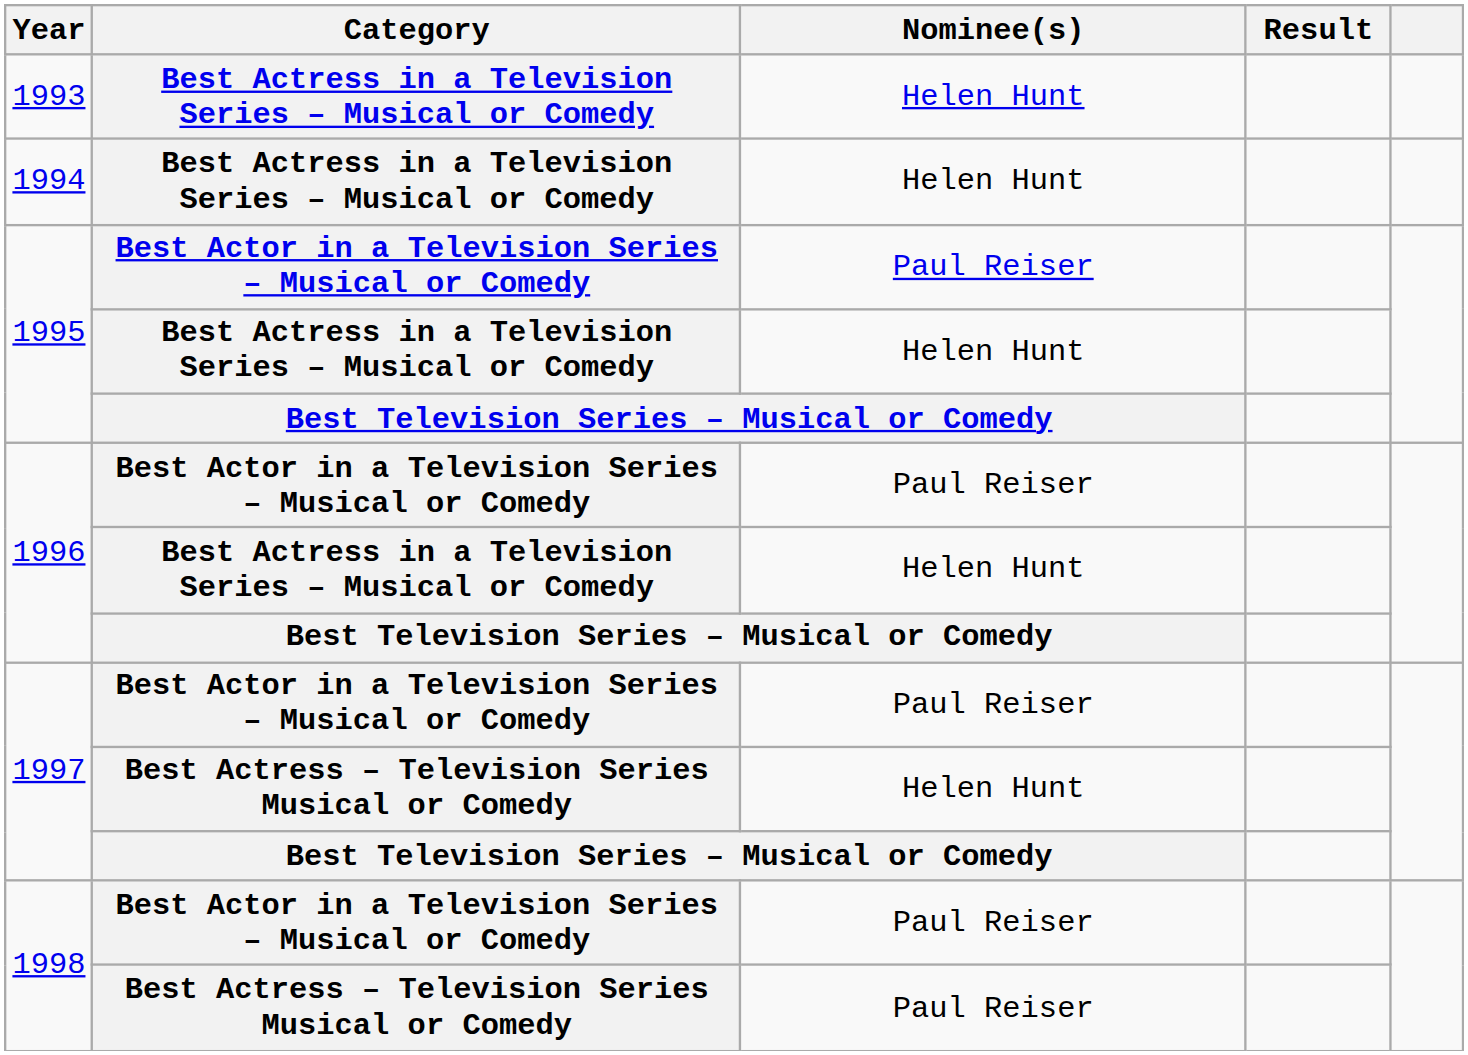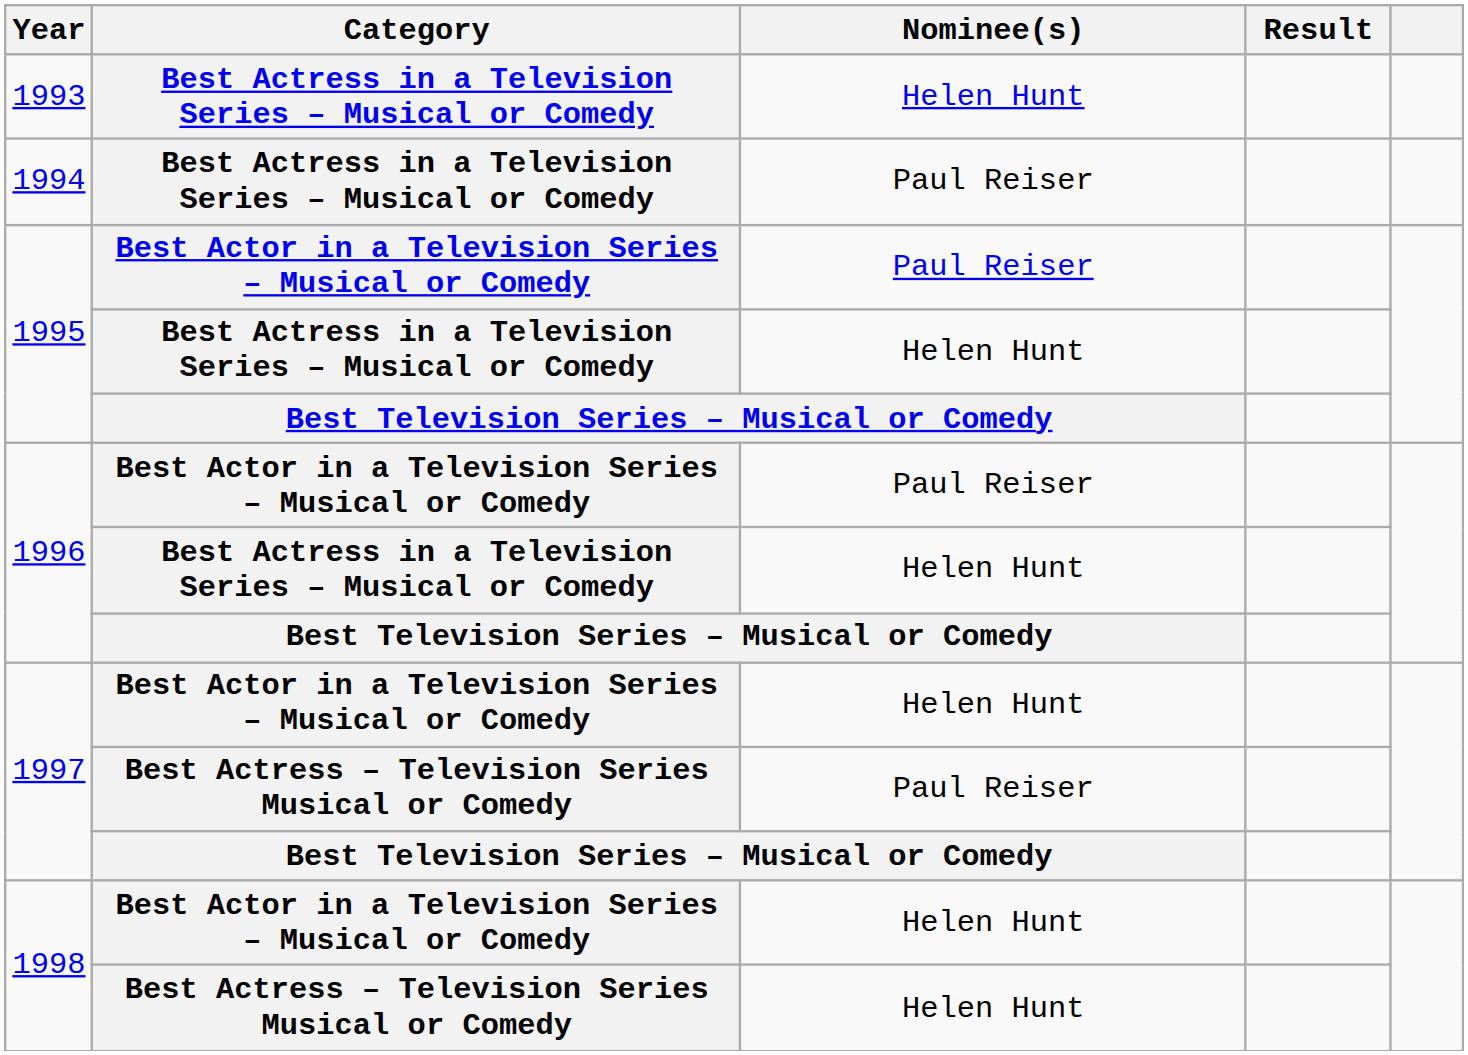1994 | Nominee(s): Helen Hunt -> Paul Reiser
1997 / Best Actor in a Television Series – Musical or Comedy | Nominee(s): Paul Reiser -> Helen Hunt
1997 / Best Actress – Television Series Musical or Comedy | Nominee(s): Helen Hunt -> Paul Reiser
1998 / Best Actor in a Television Series – Musical or Comedy | Nominee(s): Paul Reiser -> Helen Hunt
1998 / Best Actress – Television Series Musical or Comedy | Nominee(s): Paul Reiser -> Helen Hunt
